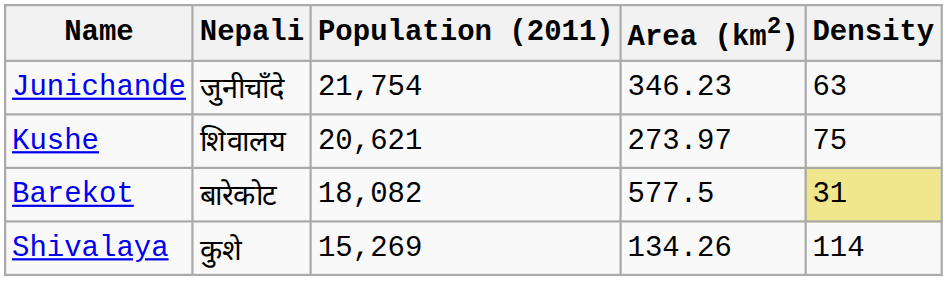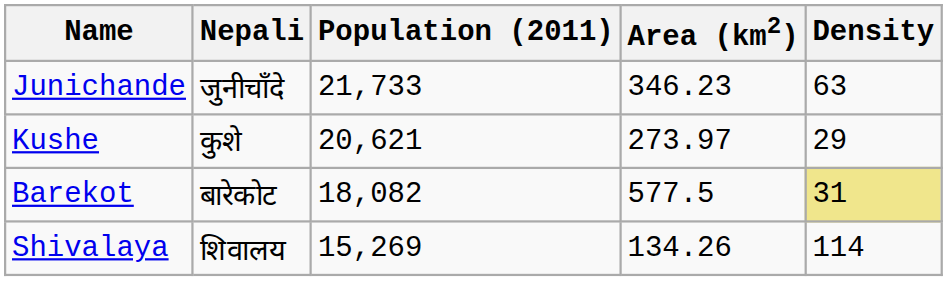Junichande | Population (2011): 21,754 -> 21,733
Kushe | Nepali: शिवालय -> कुशे
Kushe | Density: 75 -> 29
Shivalaya | Nepali: कुशे -> शिवालय
